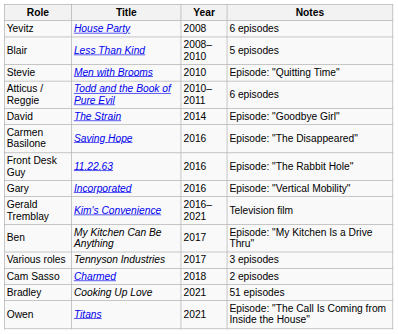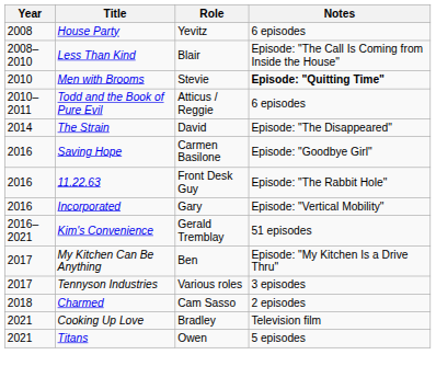columns swapped: Year <-> Role
Less Than Kind | Notes: 5 episodes -> Episode: "The Call Is Coming from Inside the House"
Men with Brooms | Notes: normal -> bold
The Strain | Notes: Episode: "Goodbye Girl" -> Episode: "The Disappeared"
Saving Hope | Notes: Episode: "The Disappeared" -> Episode: "Goodbye Girl"
Kim's Convenience | Notes: Television film -> 51 episodes
Cooking Up Love | Notes: 51 episodes -> Television film
Titans | Notes: Episode: "The Call Is Coming from Inside the House" -> 5 episodes
